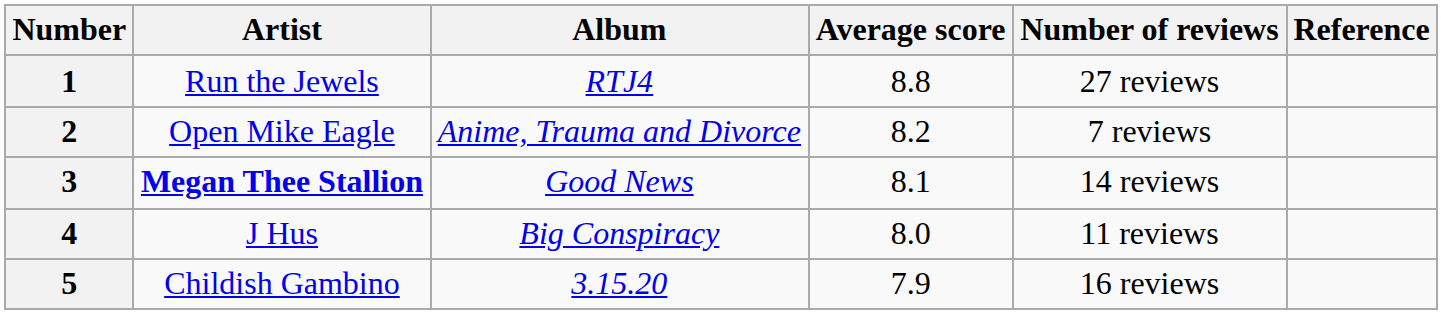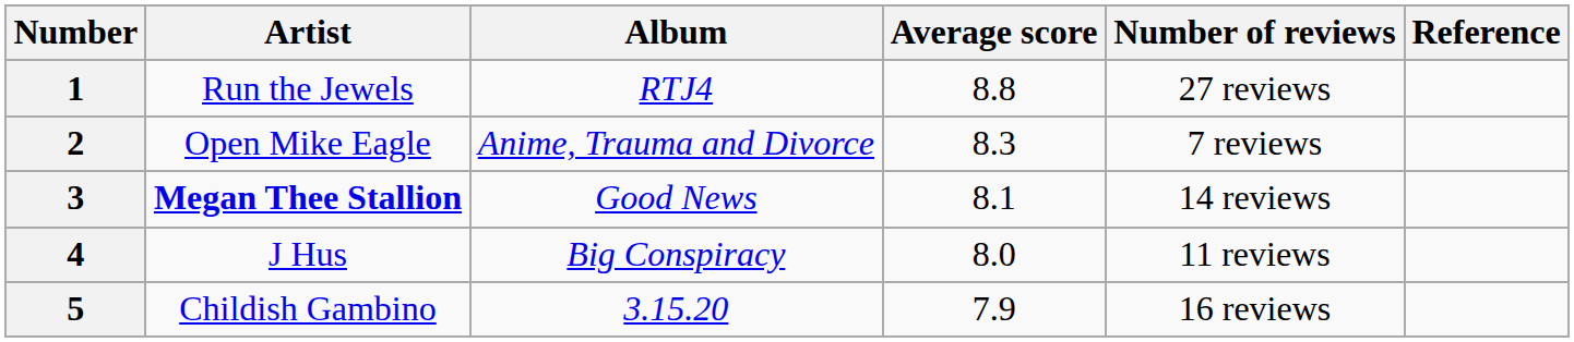2 | Average score: 8.2 -> 8.3
